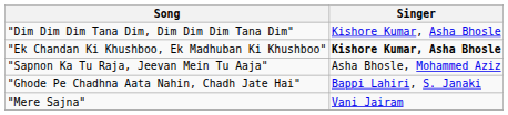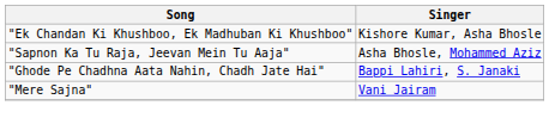- row: "Dim Dim Dim Tana Dim, Dim Dim Dim Tana Dim" | Kishore Kumar, Asha Bhosle
"Ek Chandan Ki Khushboo, Ek Madhuban Ki Khushboo" | Singer: bold -> normal
